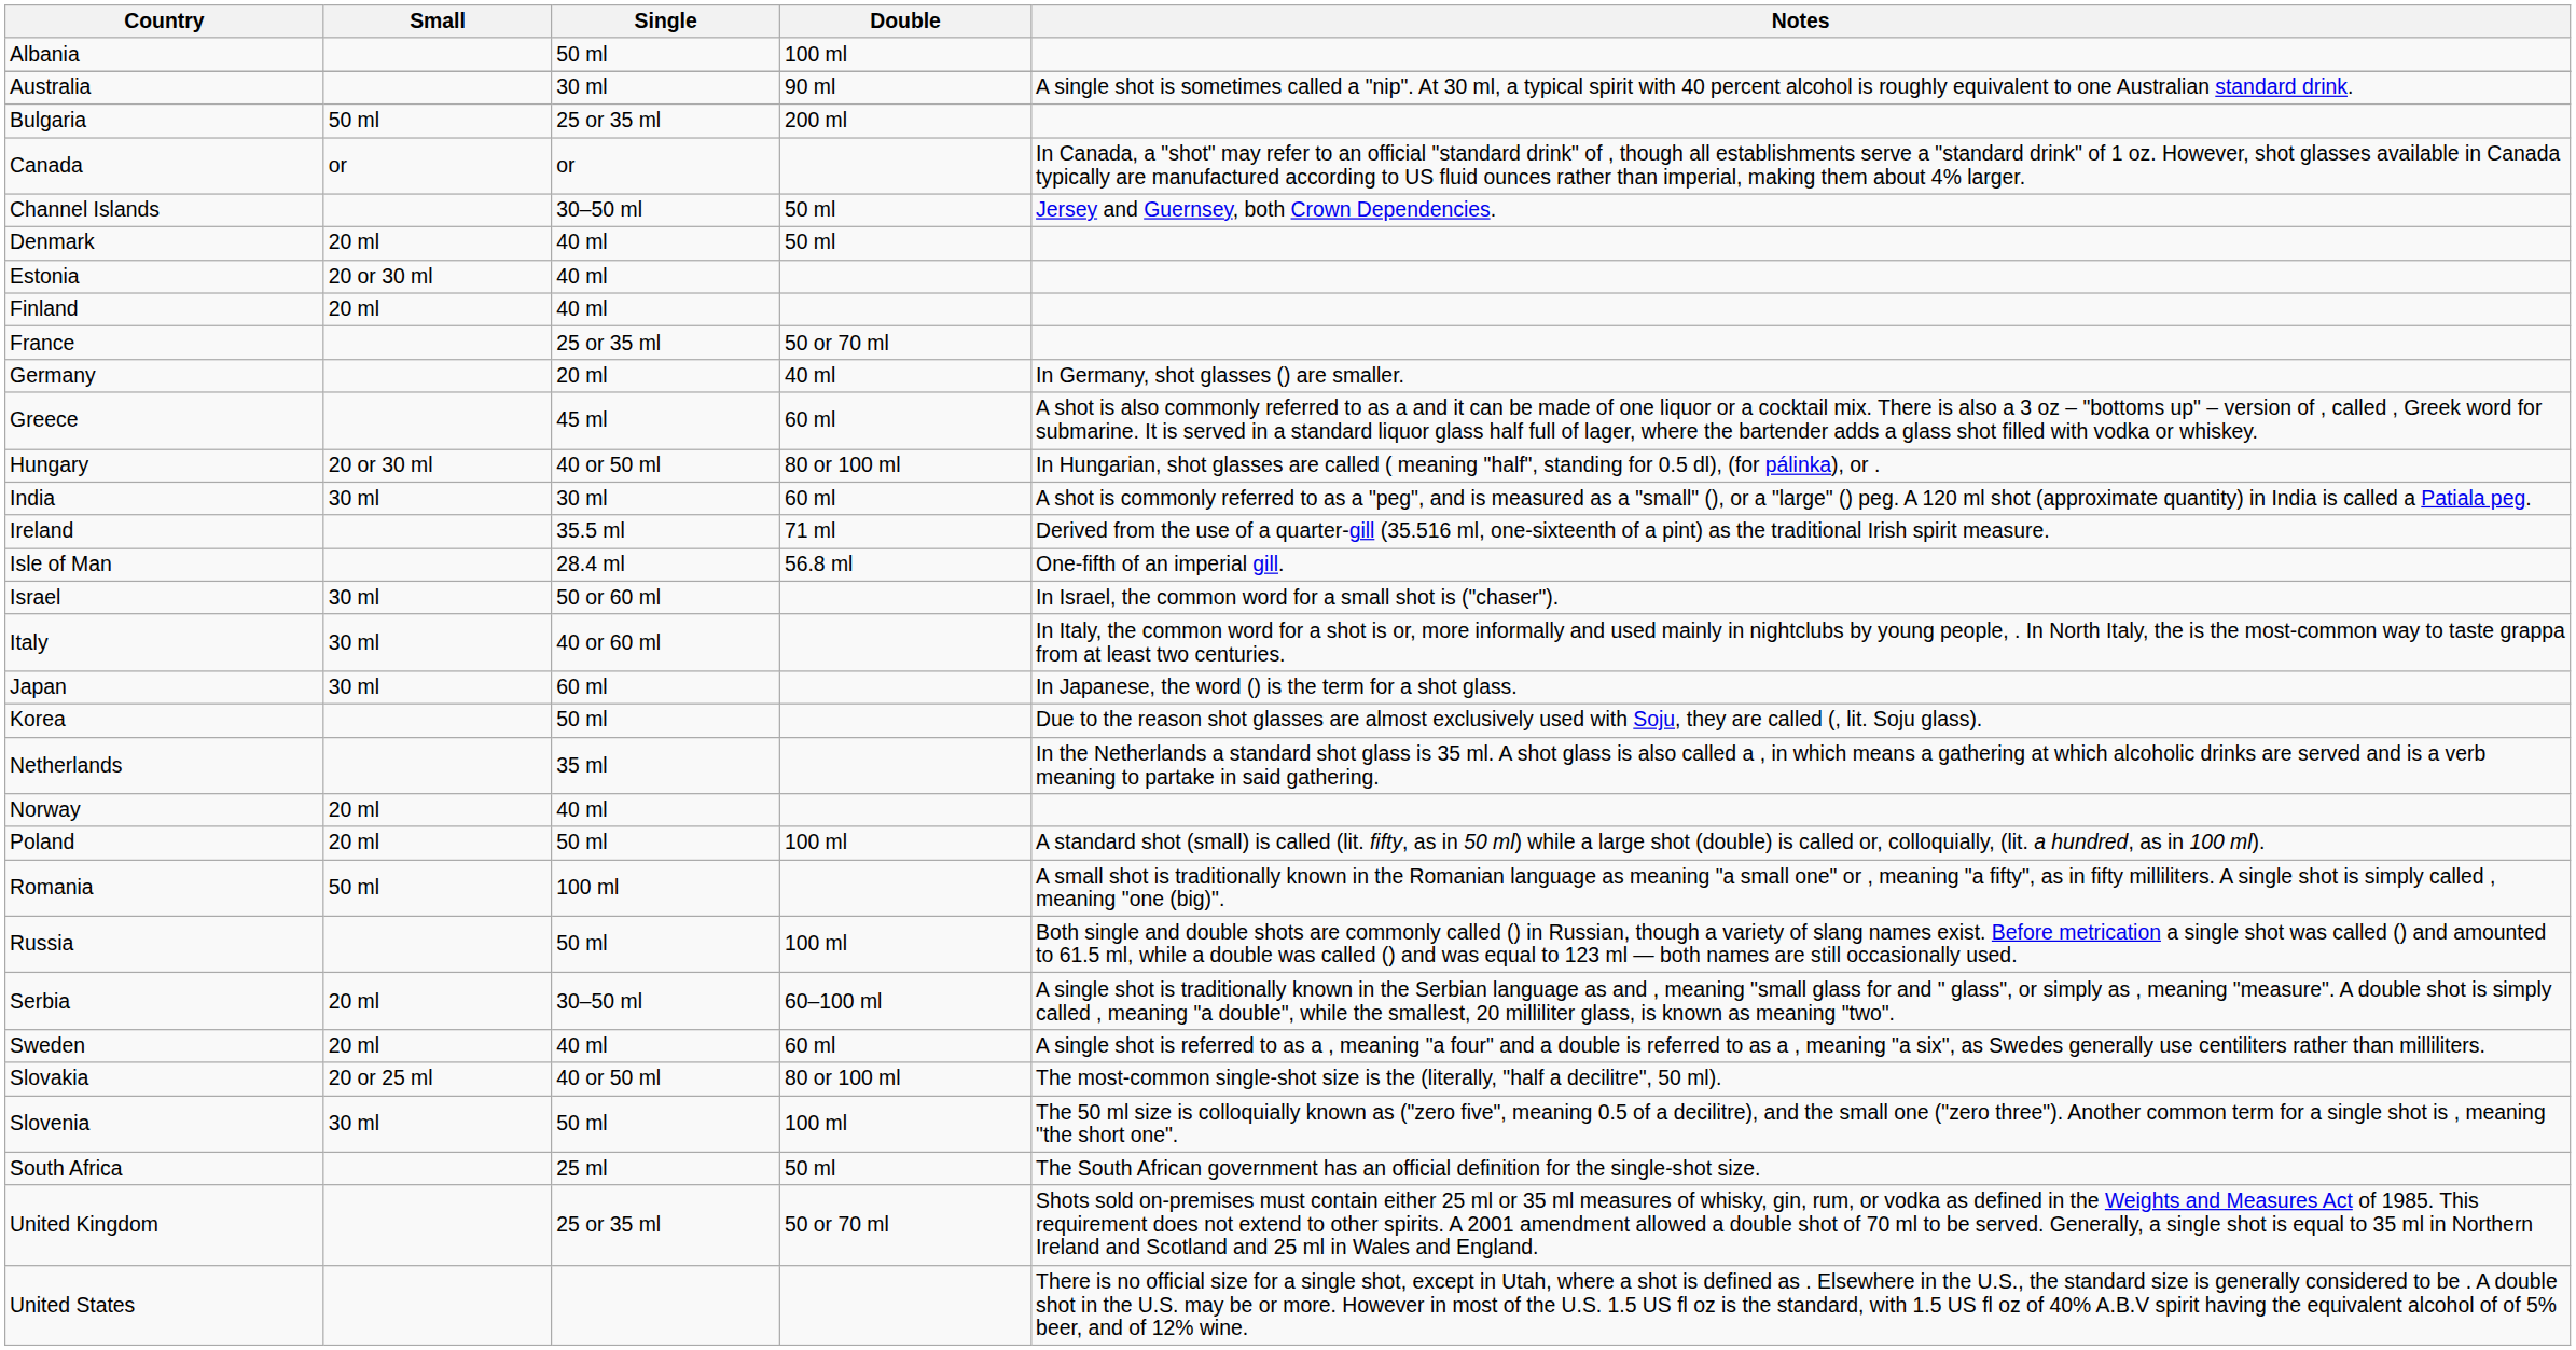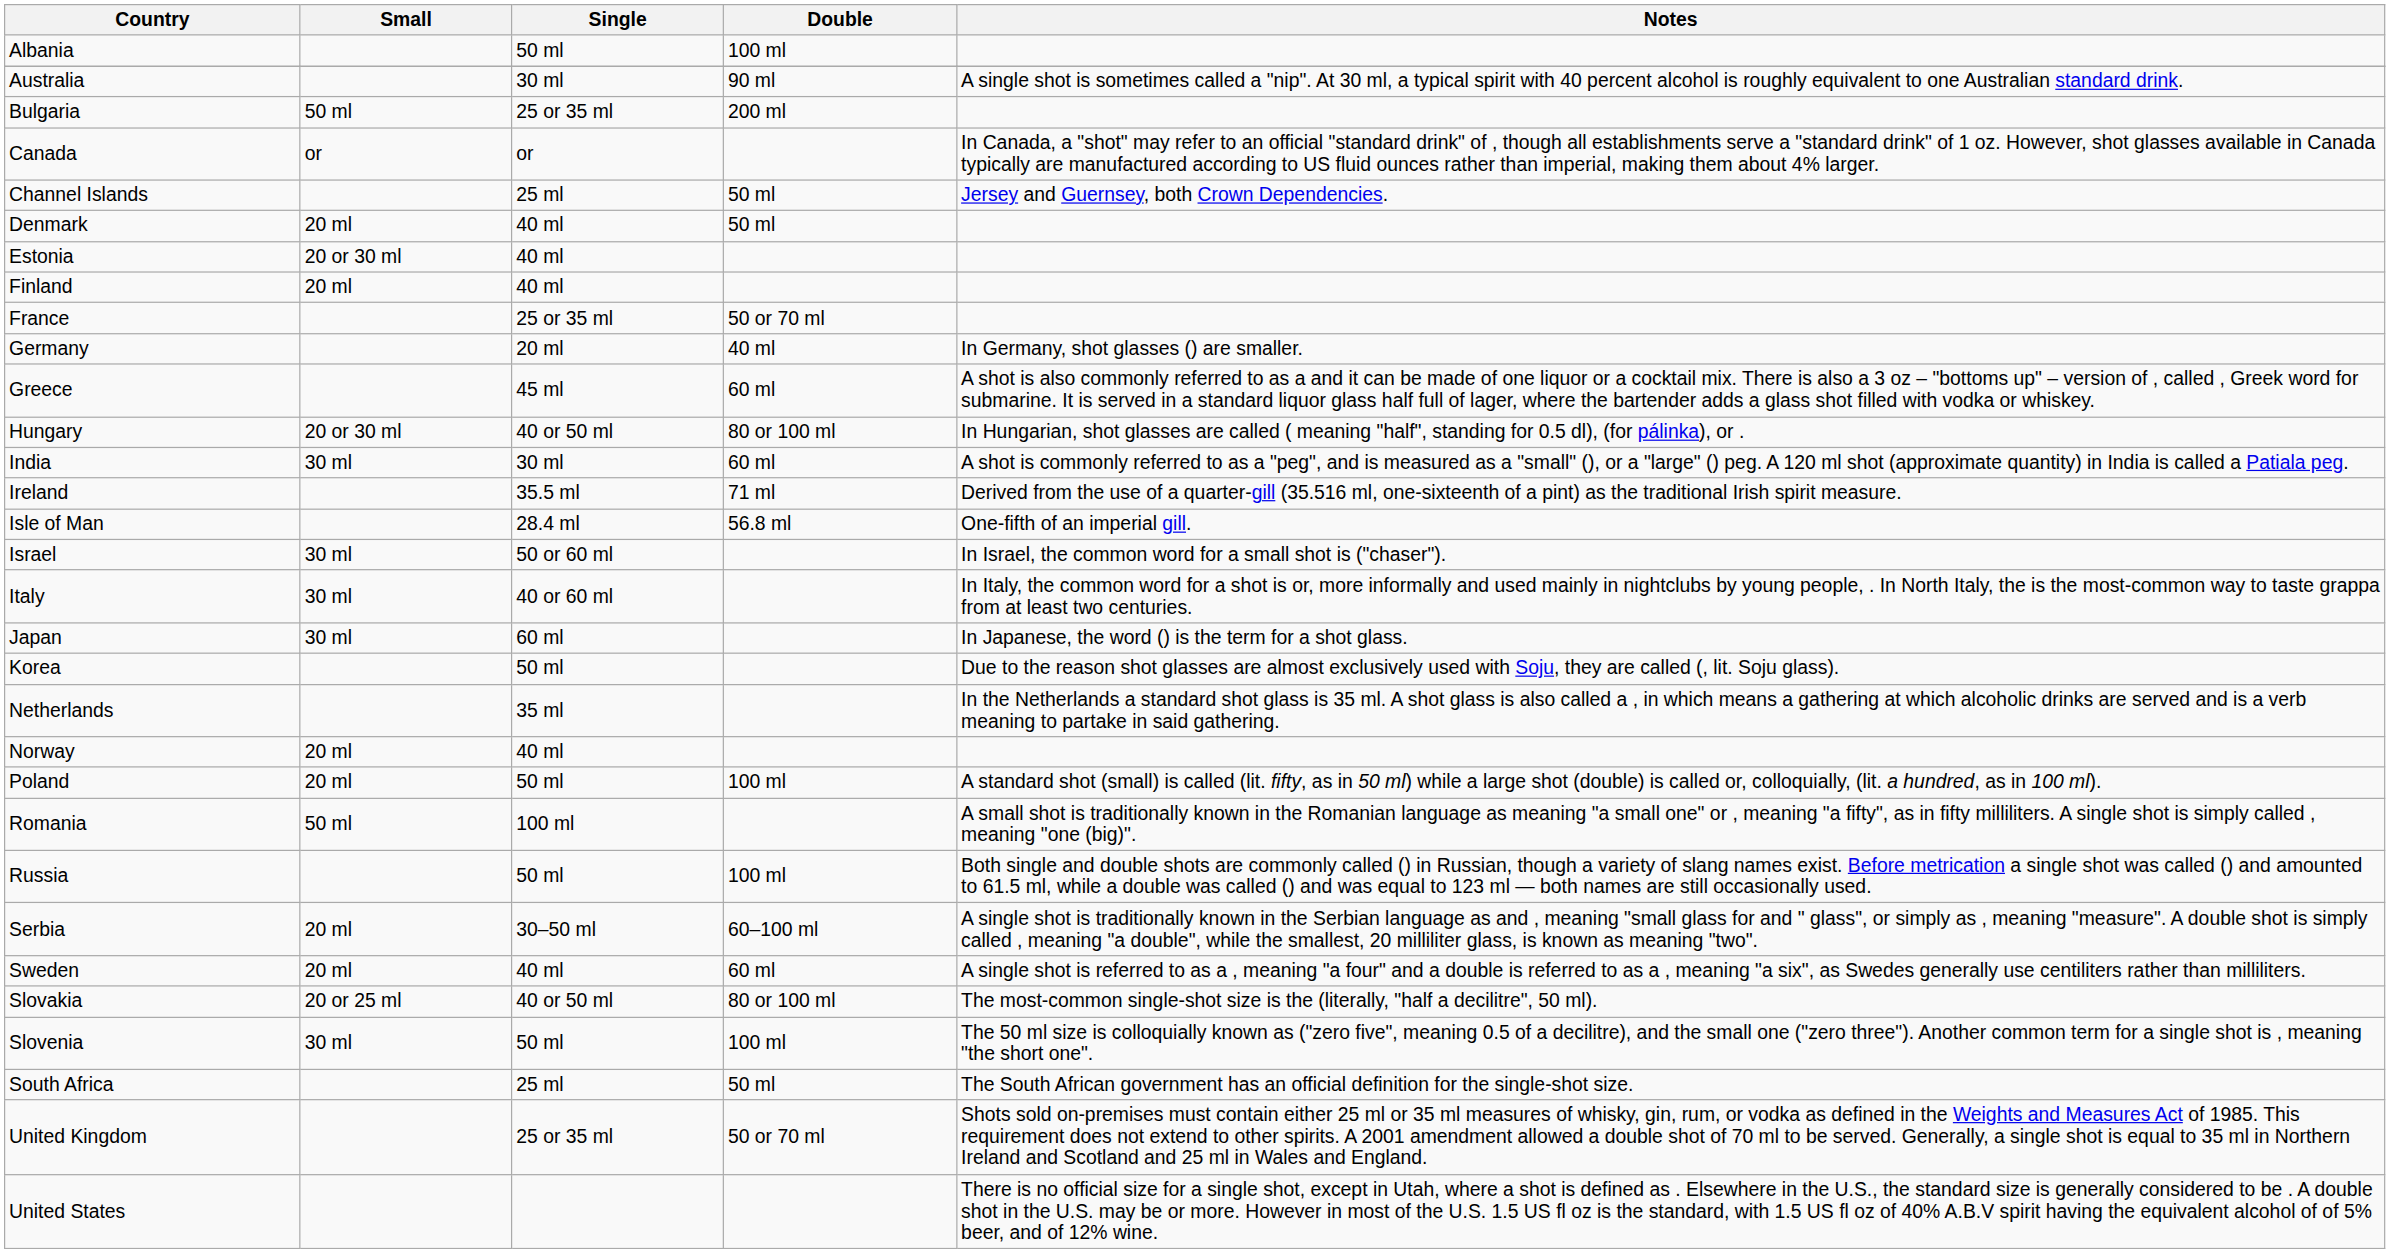Channel Islands | Single: 30–50 ml -> 25 ml
